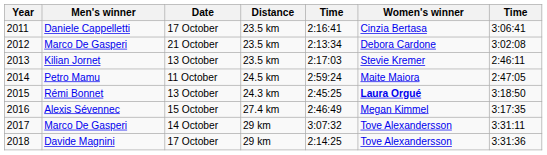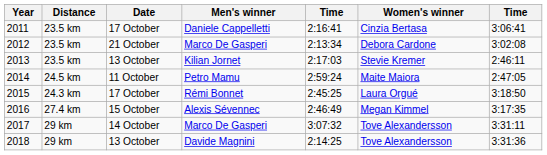columns swapped: Distance <-> Men's winner
2015 | Date: 13 October -> 17 October
2015 | Women's winner: bold -> normal
2018 | Date: 17 October -> 13 October
